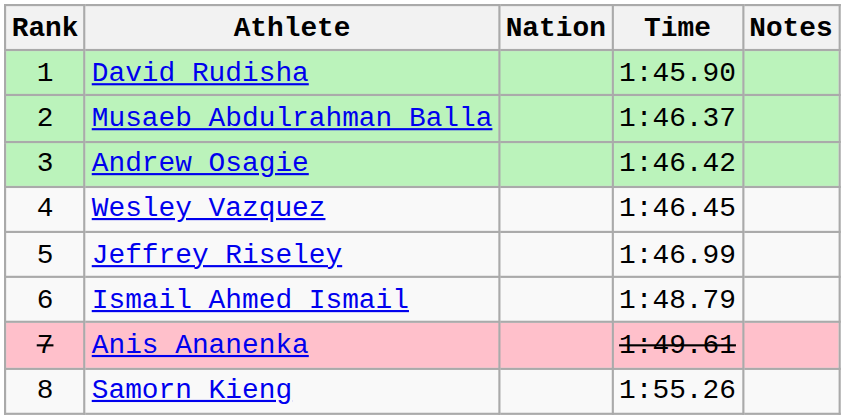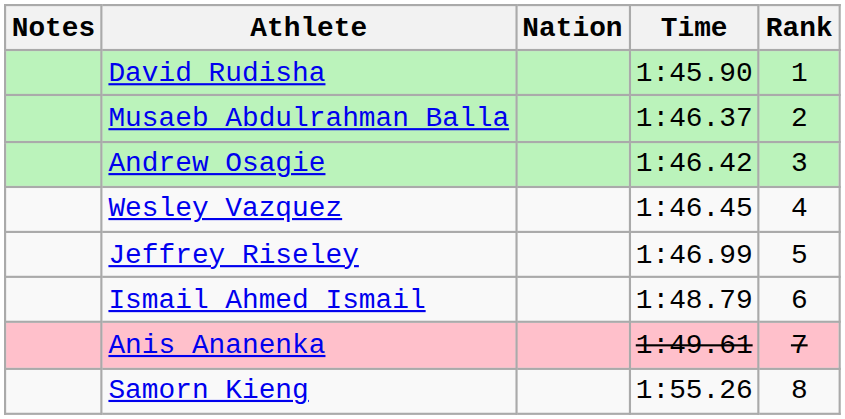columns swapped: Rank <-> Notes
